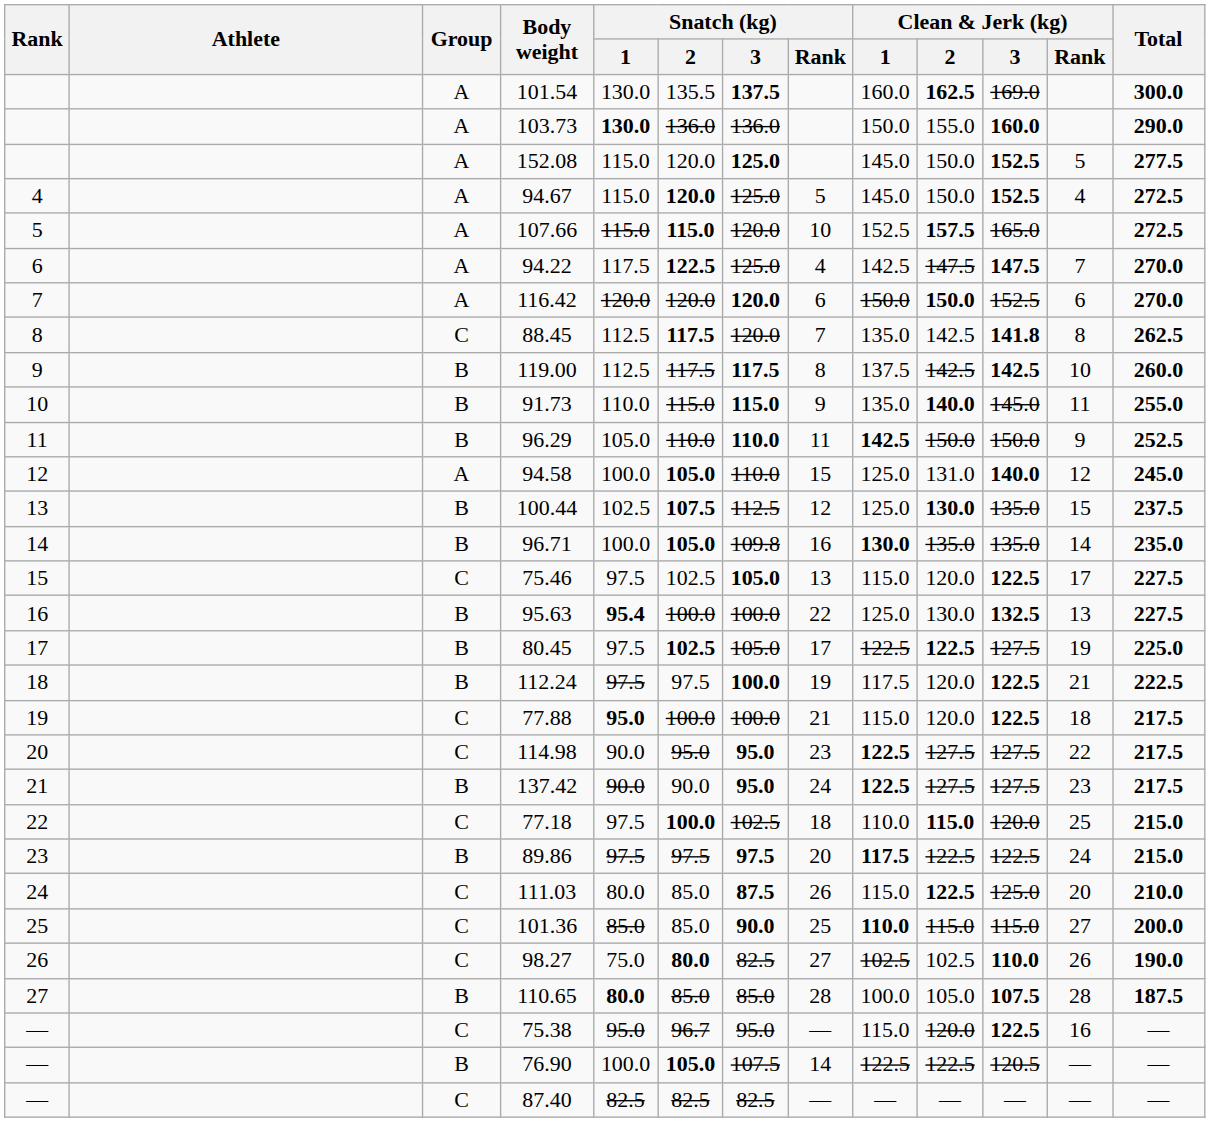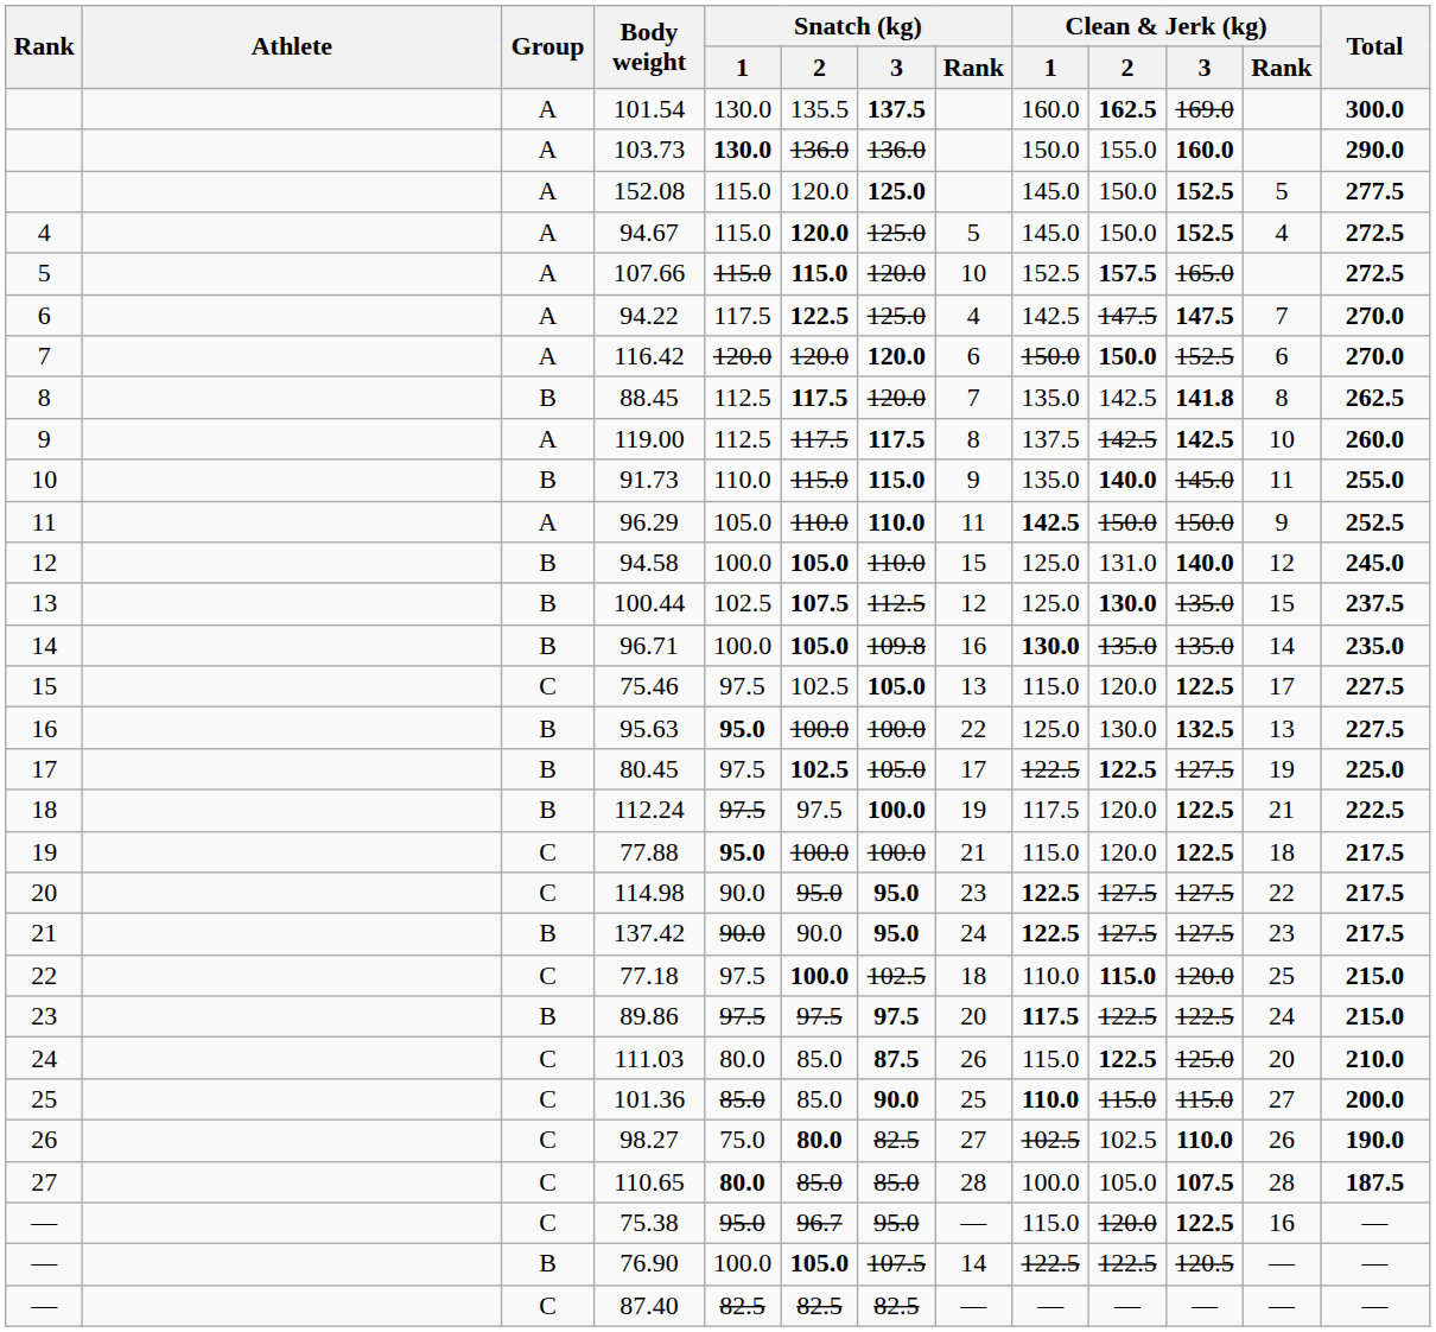88.45 | Group: C -> B
119.00 | Group: B -> A
96.29 | Group: B -> A
94.58 | Group: A -> B
95.63 | Snatch (kg) / 1: 95.4 -> 95.0
110.65 | Group: B -> C
